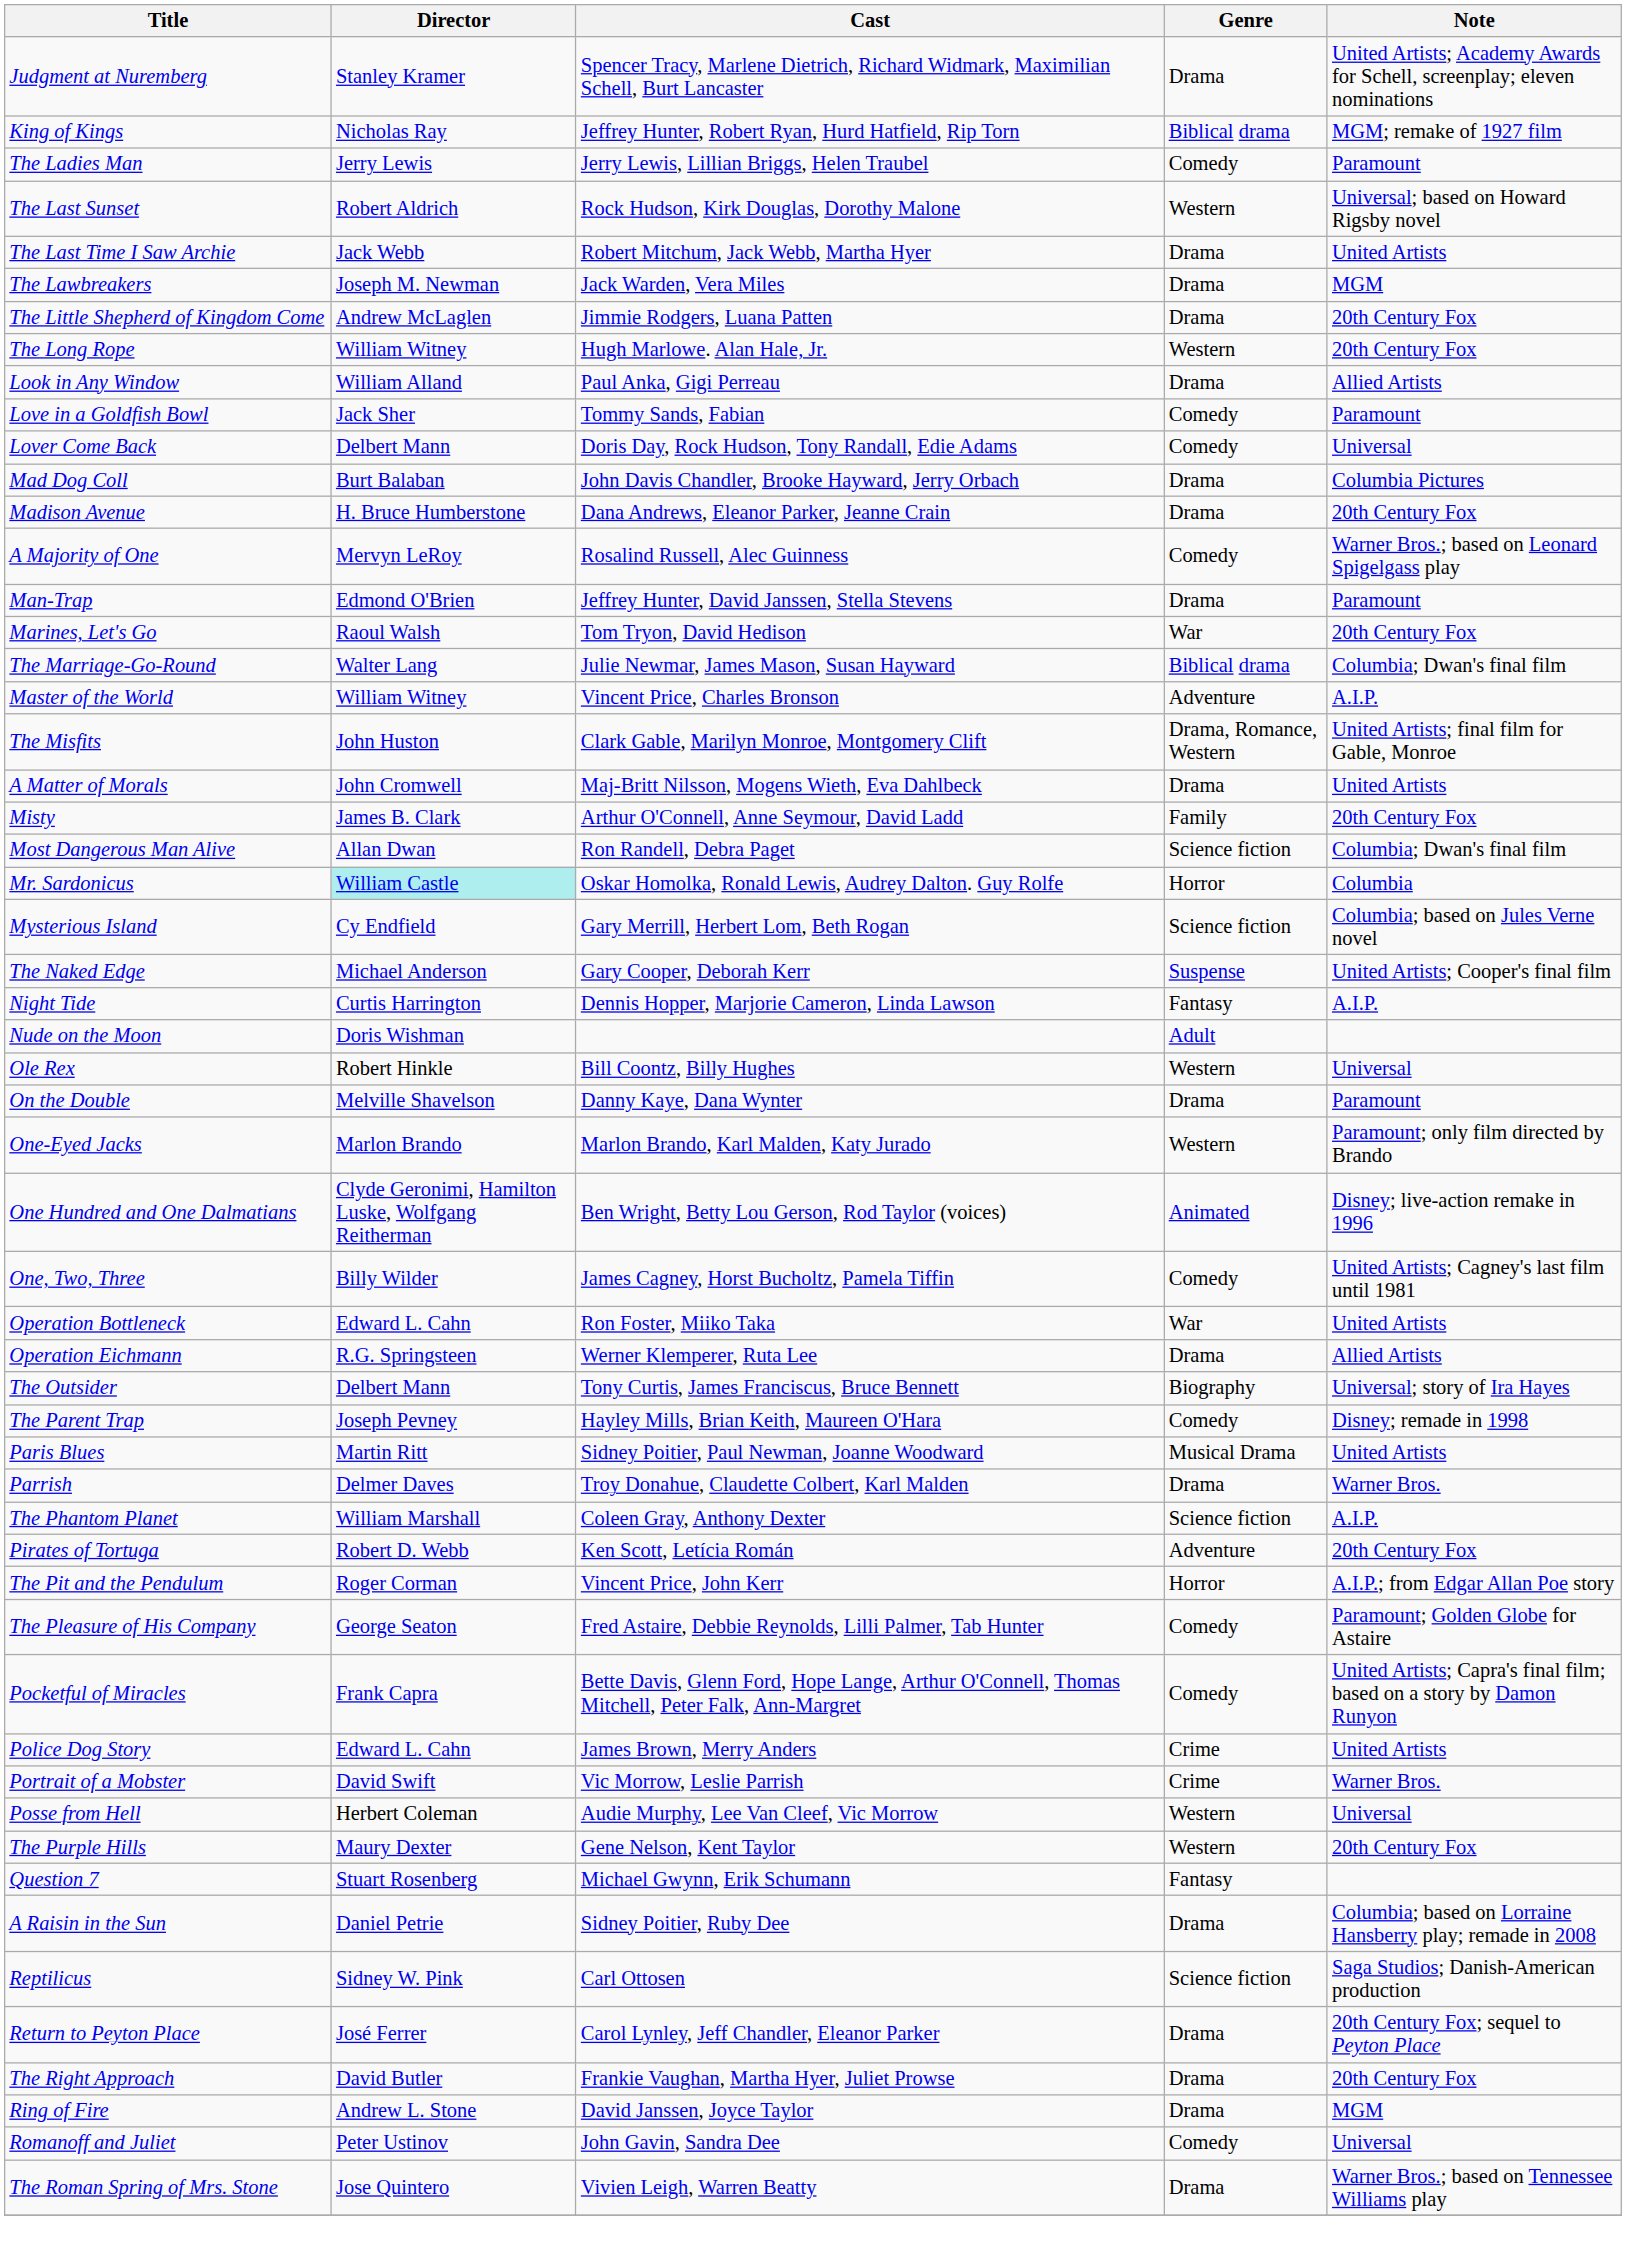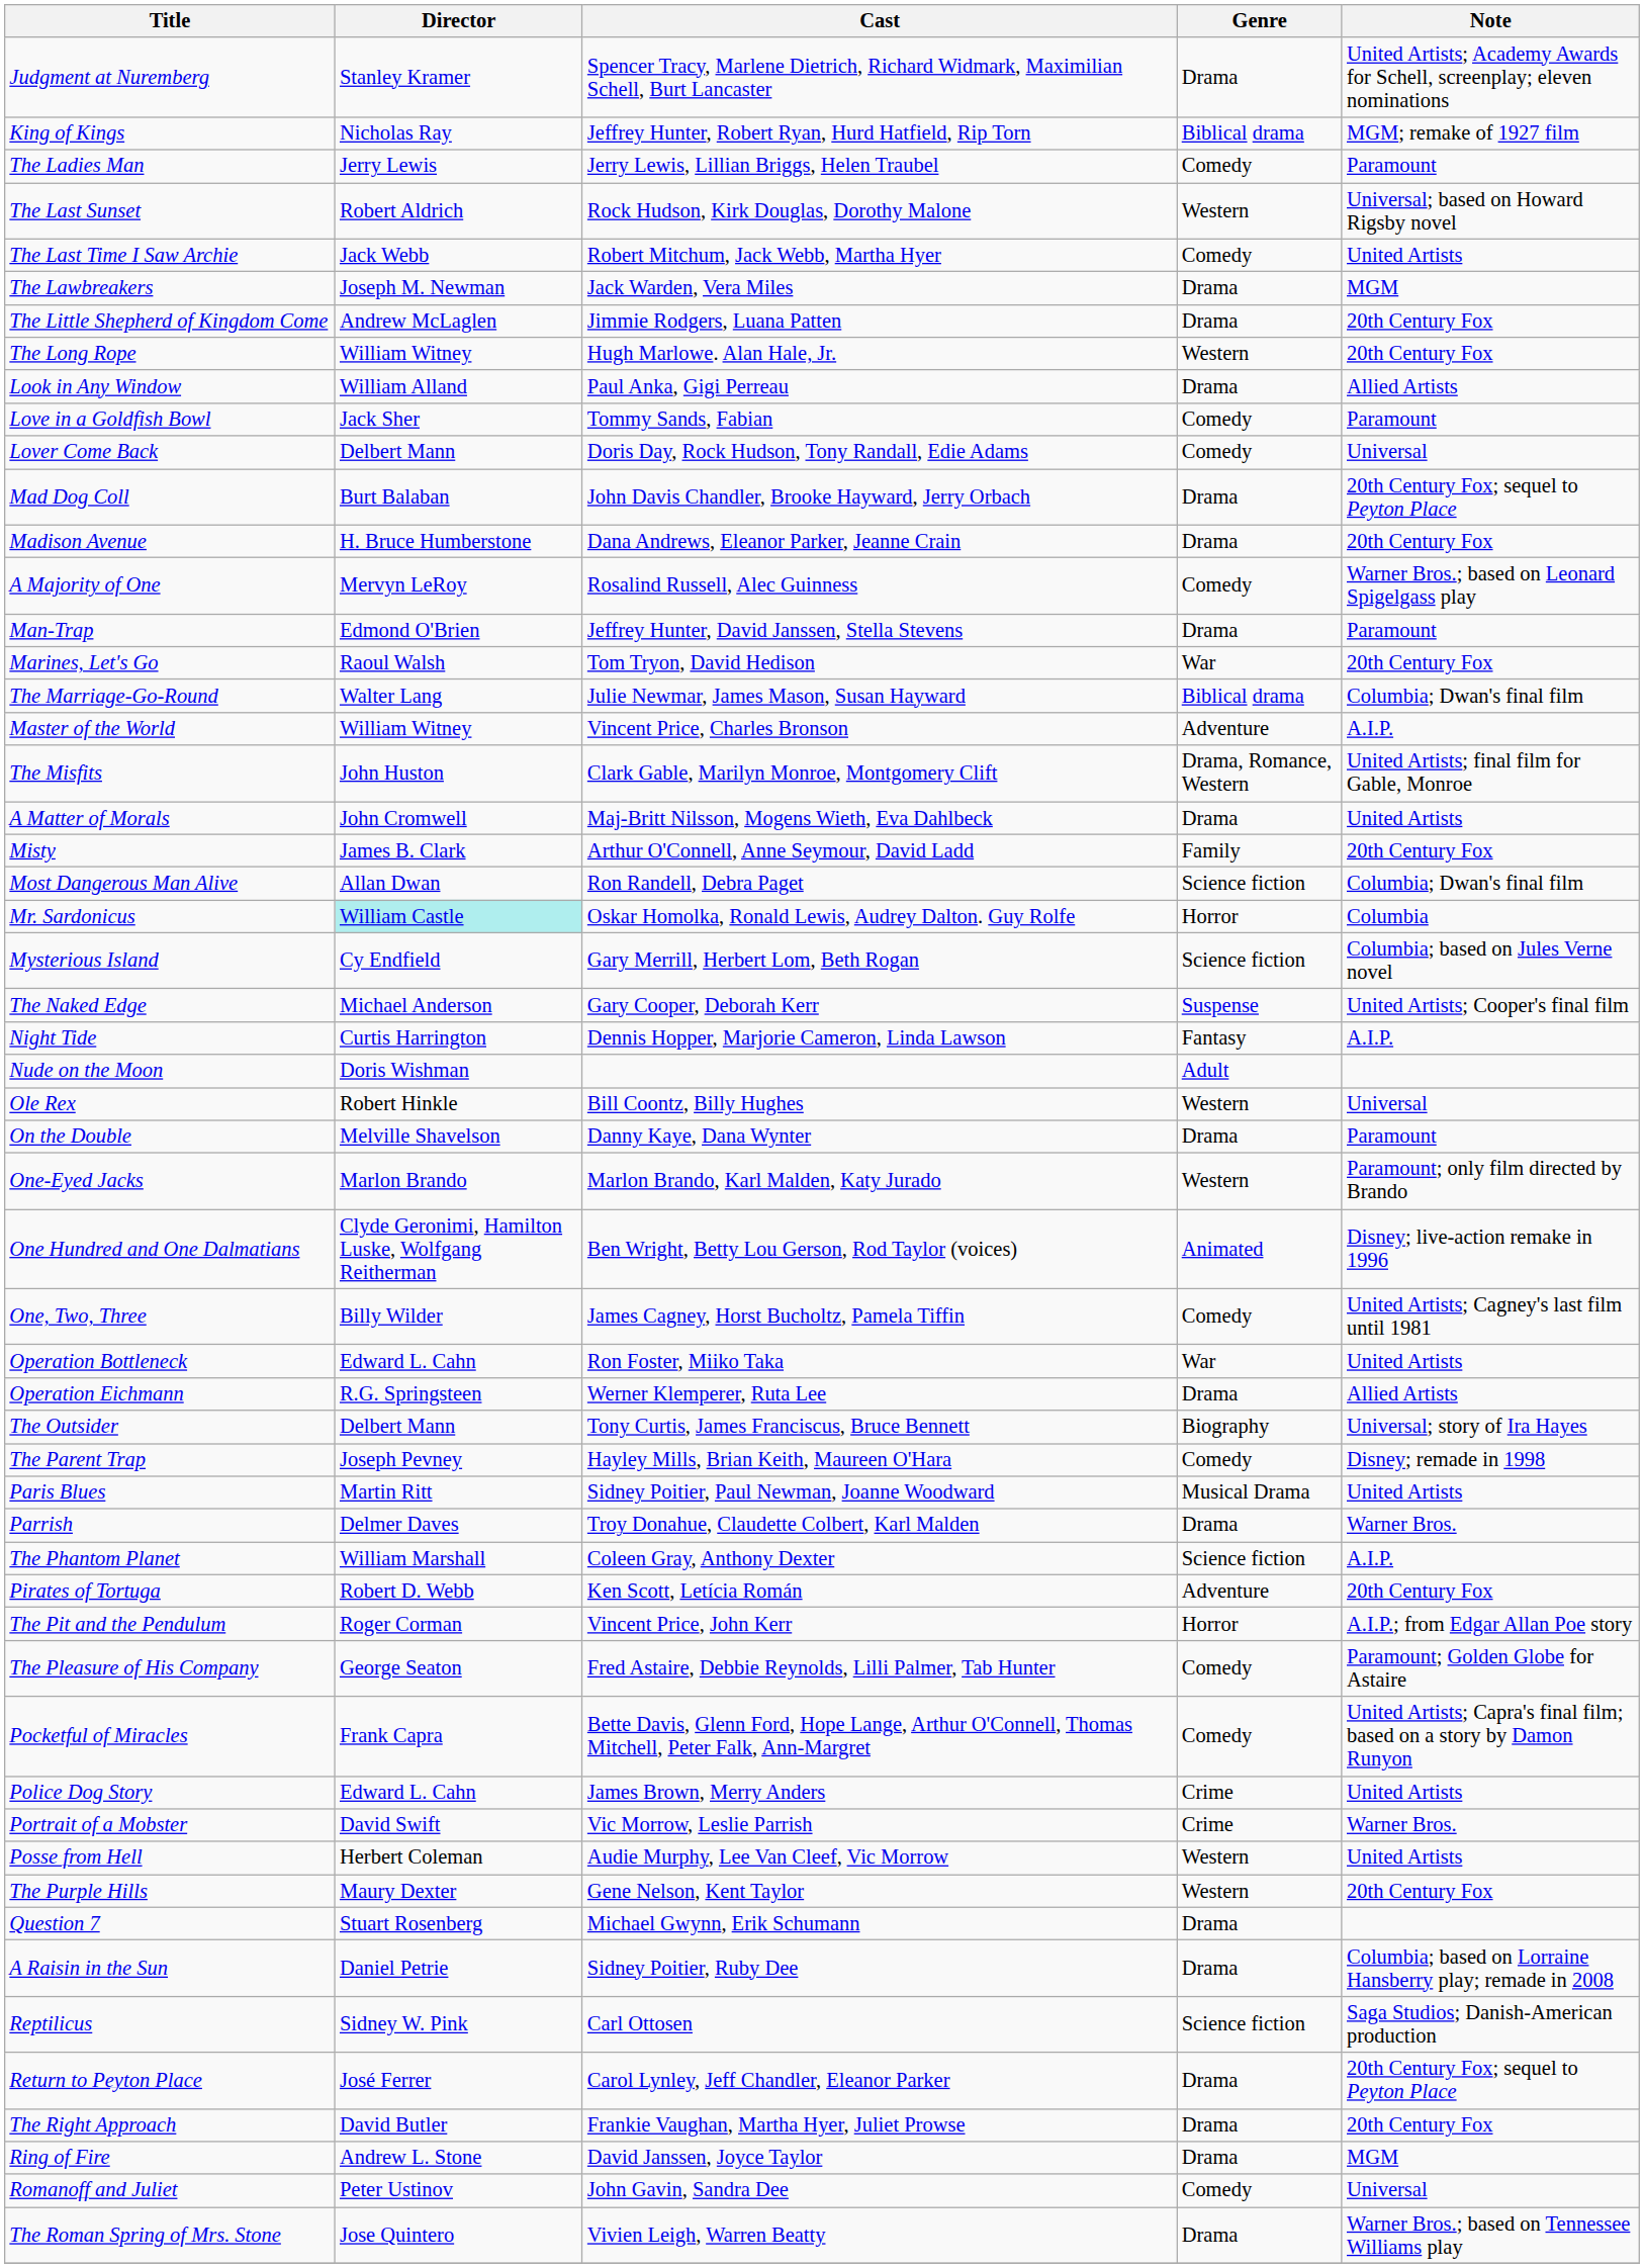The Last Time I Saw Archie | Genre: Drama -> Comedy
Mad Dog Coll | Note: Columbia Pictures -> 20th Century Fox; sequel to Peyton Place
Posse from Hell | Note: Universal -> United Artists
Question 7 | Genre: Fantasy -> Drama
